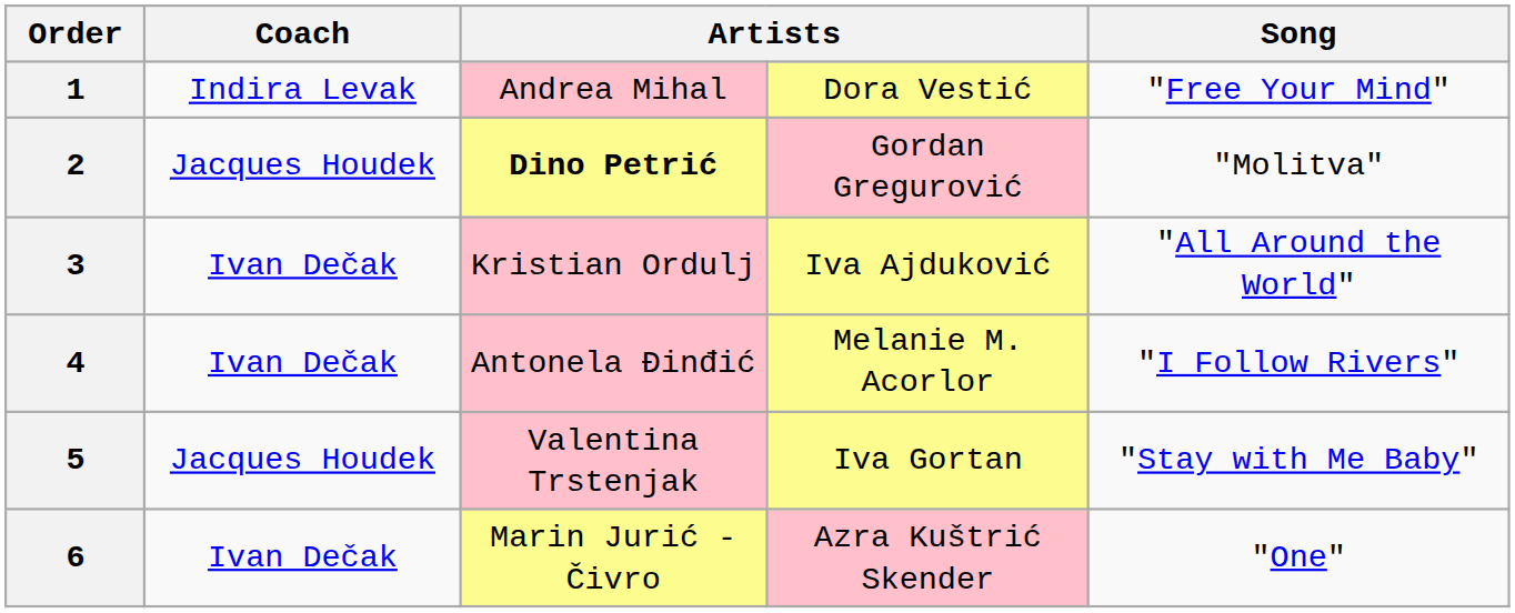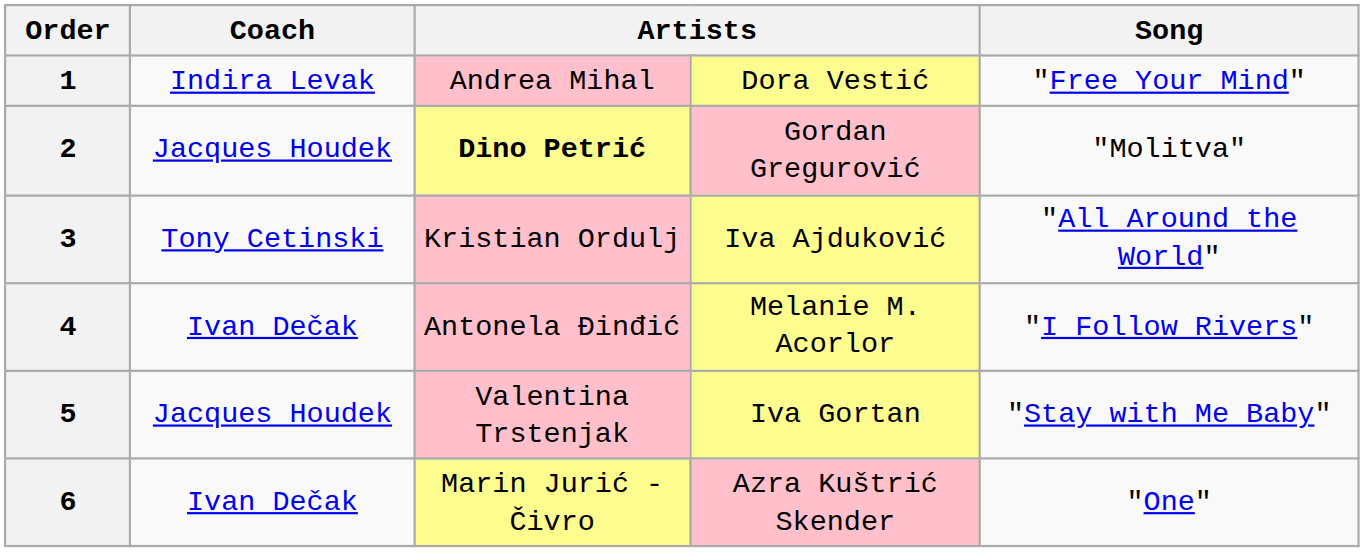3 | Coach: Ivan Dečak -> Tony Cetinski
